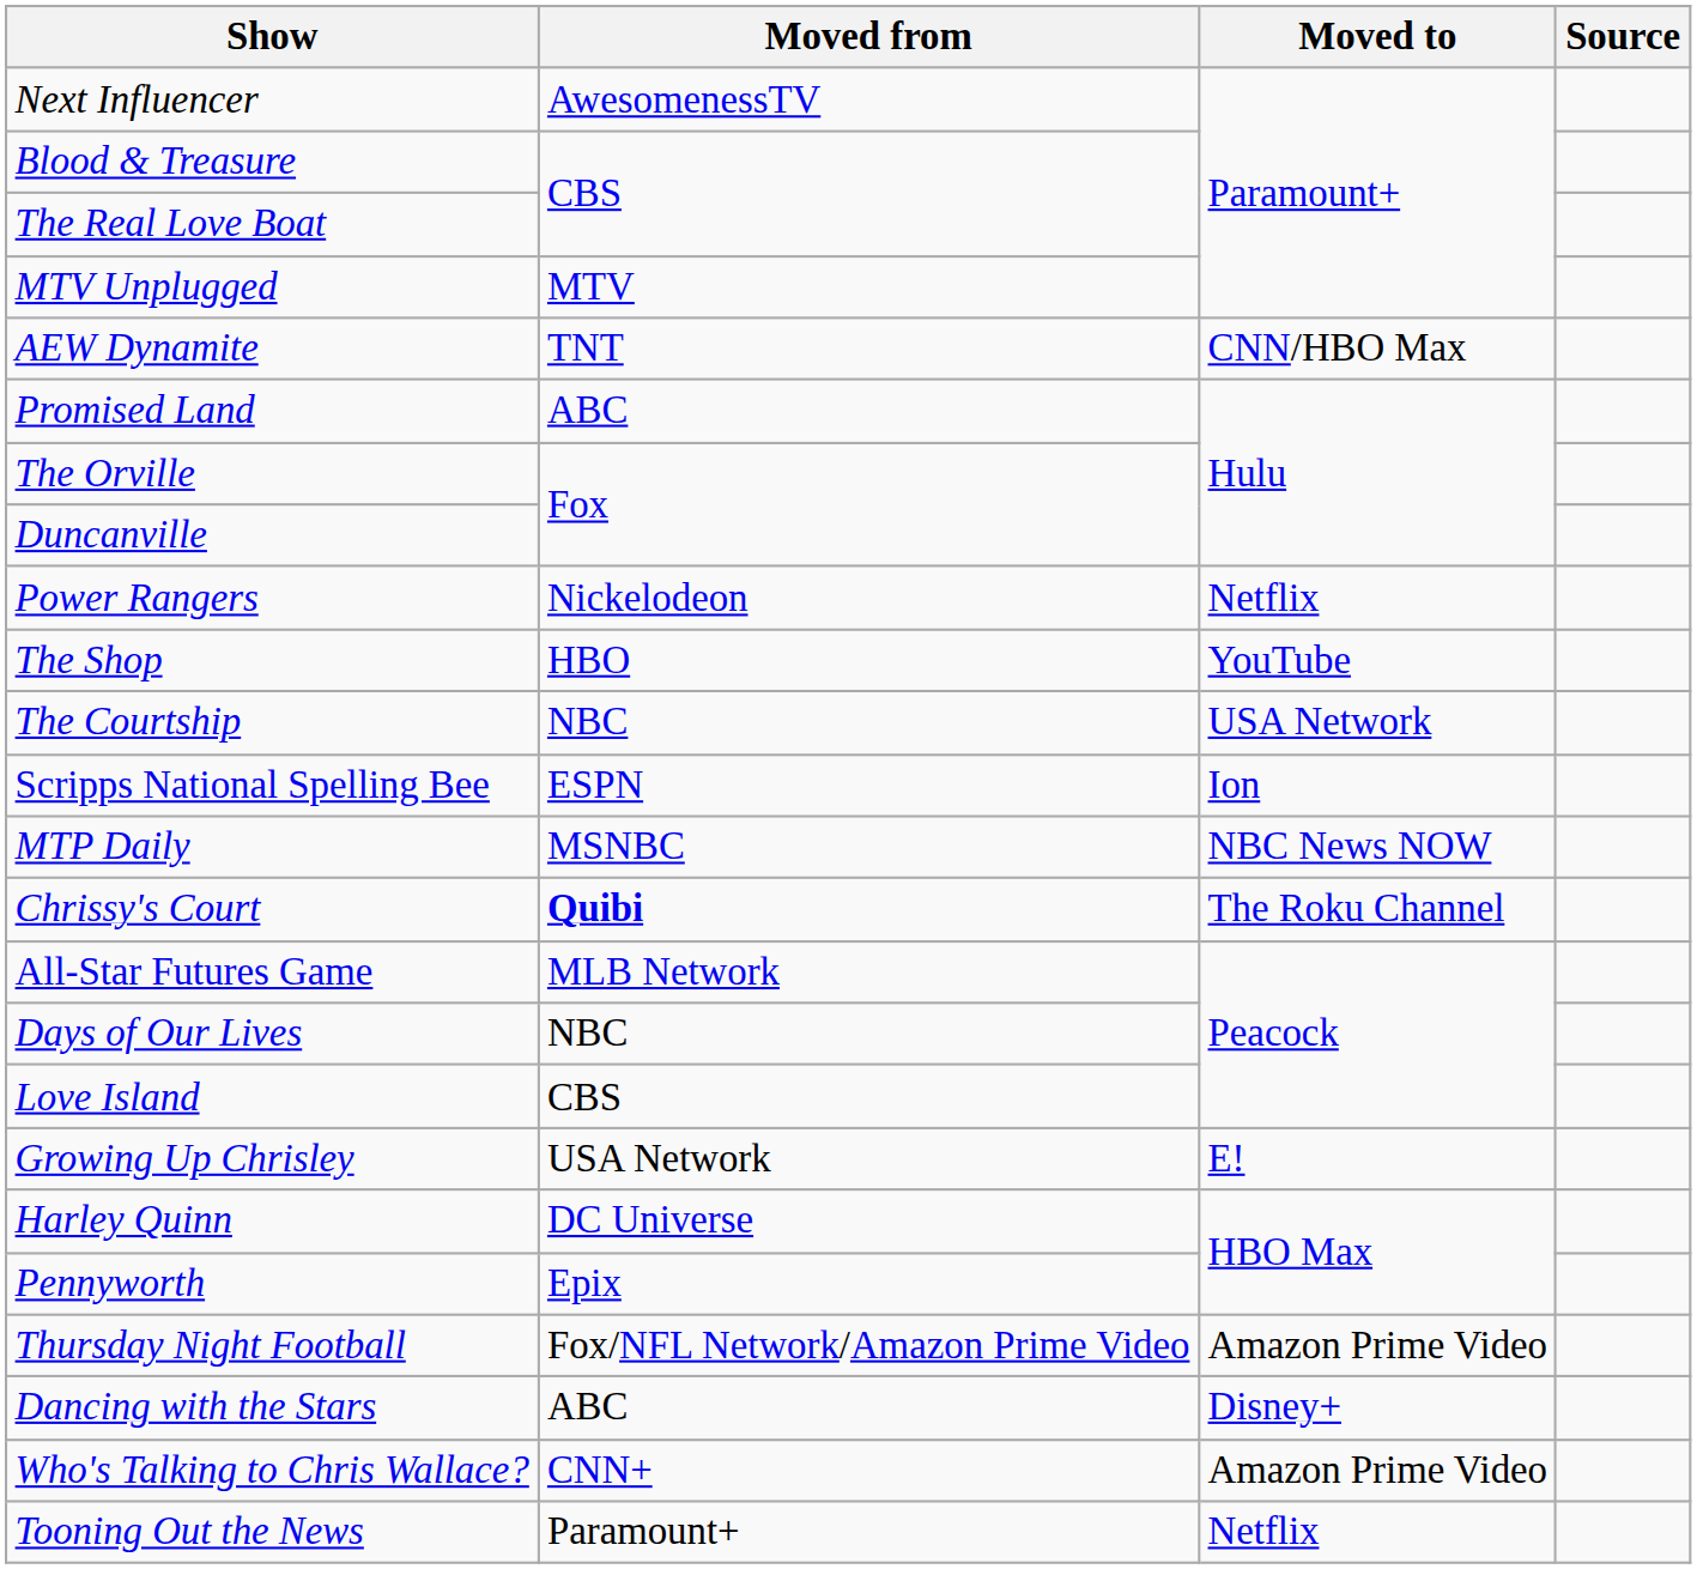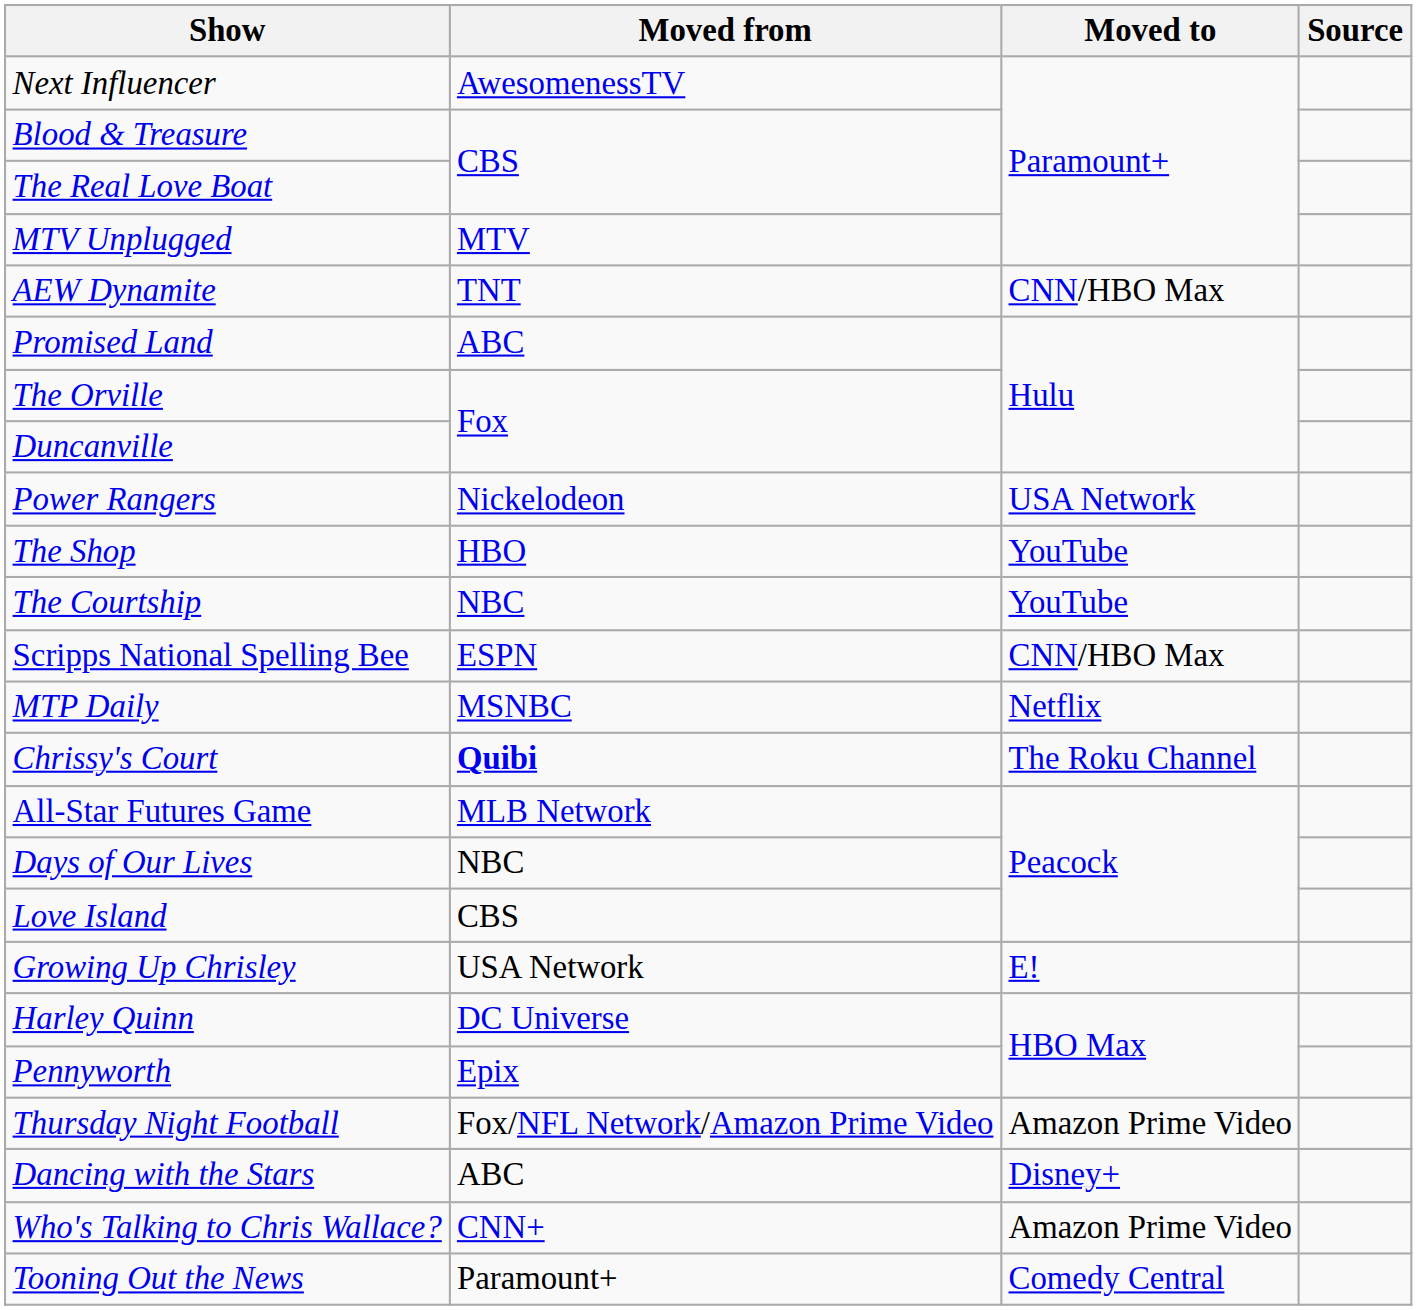Power Rangers | Moved to: Netflix -> USA Network
The Courtship | Moved to: USA Network -> YouTube
Scripps National Spelling Bee | Moved to: Ion -> CNN/HBO Max
MTP Daily | Moved to: NBC News NOW -> Netflix
Tooning Out the News | Moved to: Netflix -> Comedy Central
